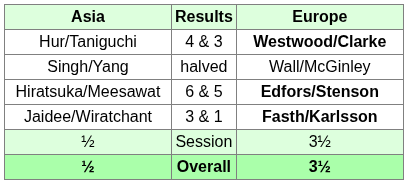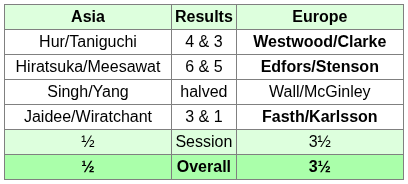rows swapped: Hiratsuka/Meesawat <-> Singh/Yang
